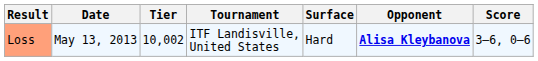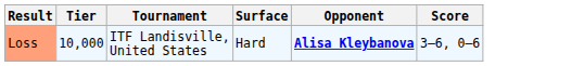- column: Date | May 13, 2013
Loss | Tier: 10,002 -> 10,000
